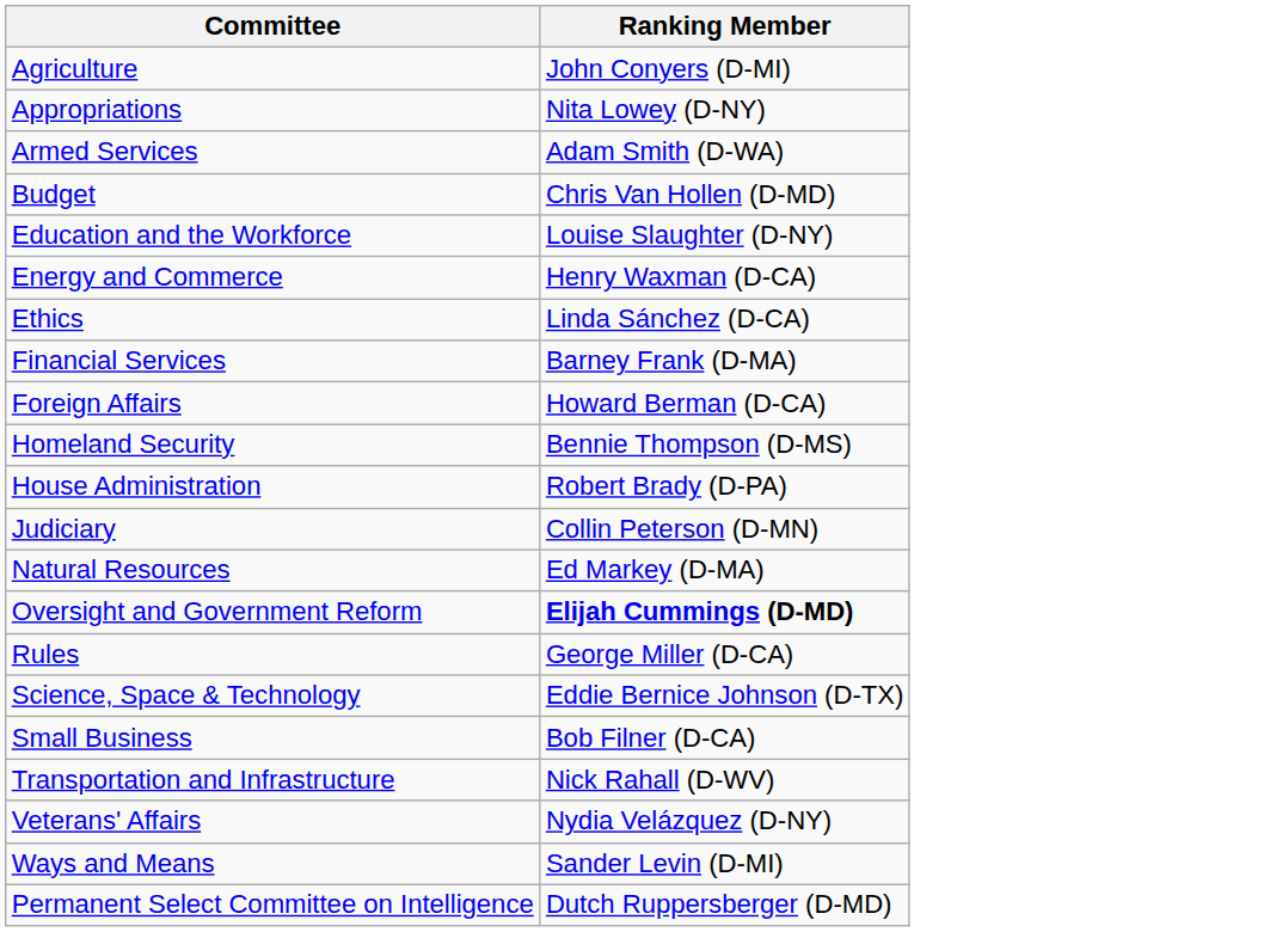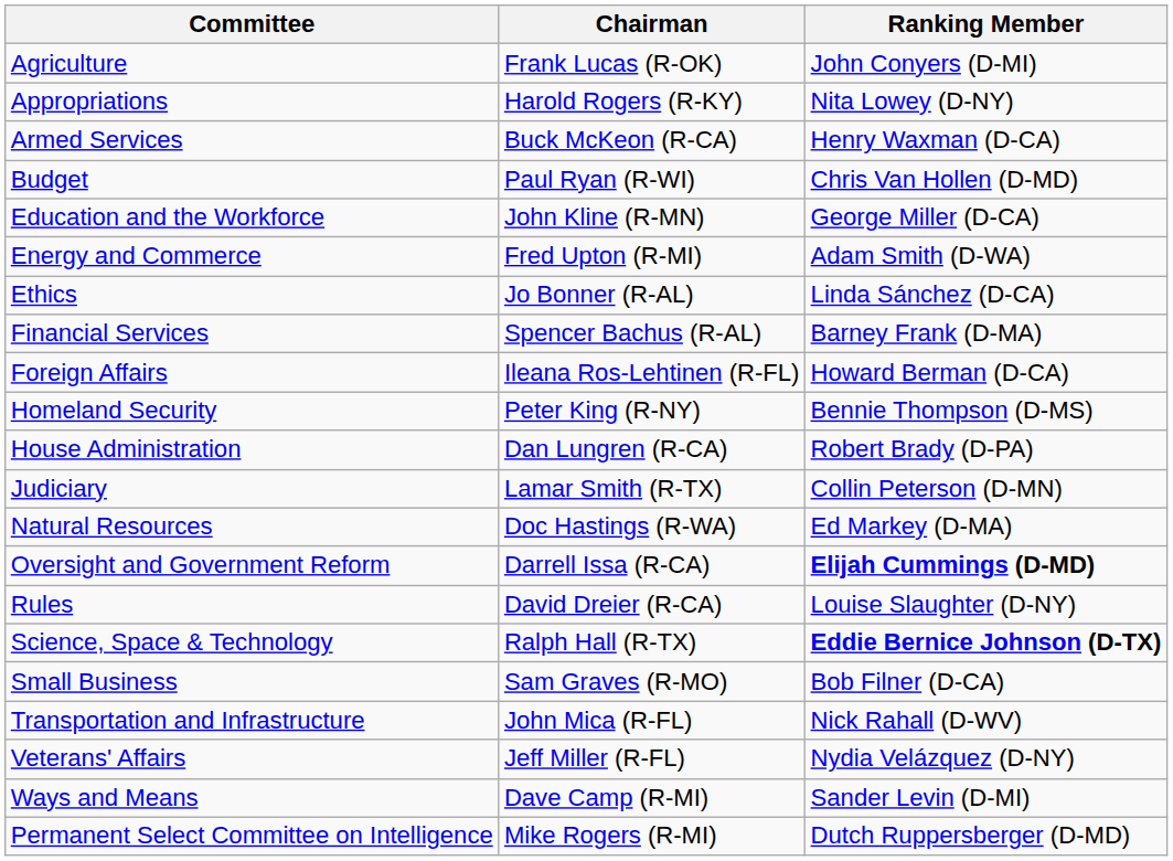+ column: Chairman | Frank Lucas (R-OK) | Harold Rogers (R-KY) | Buck McKeon (R-CA) | Paul Ryan (R-WI) | John Kline (R-MN) | Fred Upton (R-MI) | Jo Bonner (R-AL) | Spencer Bachus (R-AL) | Ileana Ros-Lehtinen (R-FL) | Peter King (R-NY) | Dan Lungren (R-CA) | Lamar Smith (R-TX) | Doc Hastings (R-WA) | Darrell Issa (R-CA) | David Dreier (R-CA) | Ralph Hall (R-TX) | Sam Graves (R-MO) | John Mica (R-FL) | Jeff Miller (R-FL) | Dave Camp (R-MI) | Mike Rogers (R-MI)
Armed Services | Ranking Member: Adam Smith (D-WA) -> Henry Waxman (D-CA)
Education and the Workforce | Ranking Member: Louise Slaughter (D-NY) -> George Miller (D-CA)
Energy and Commerce | Ranking Member: Henry Waxman (D-CA) -> Adam Smith (D-WA)
Rules | Ranking Member: George Miller (D-CA) -> Louise Slaughter (D-NY)
Science, Space & Technology | Ranking Member: normal -> bold
